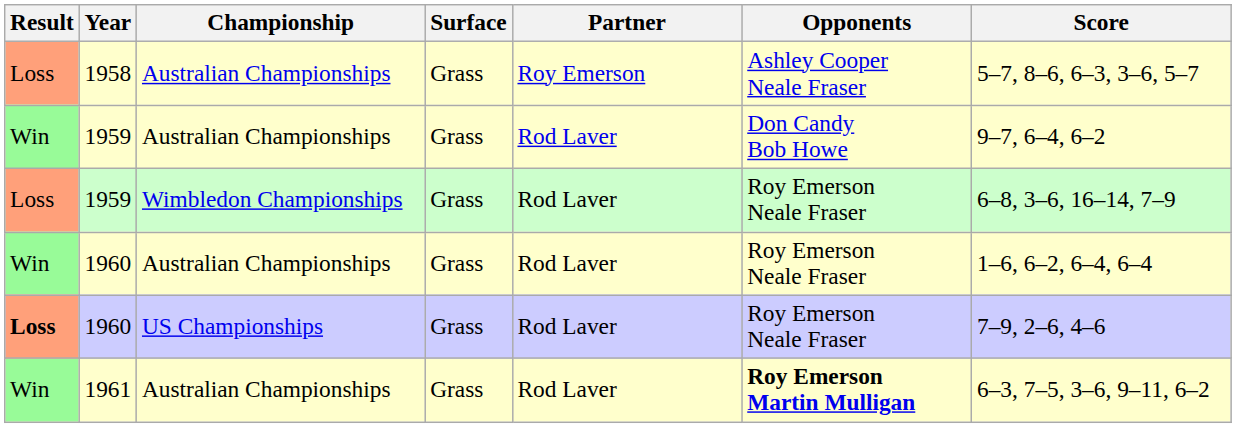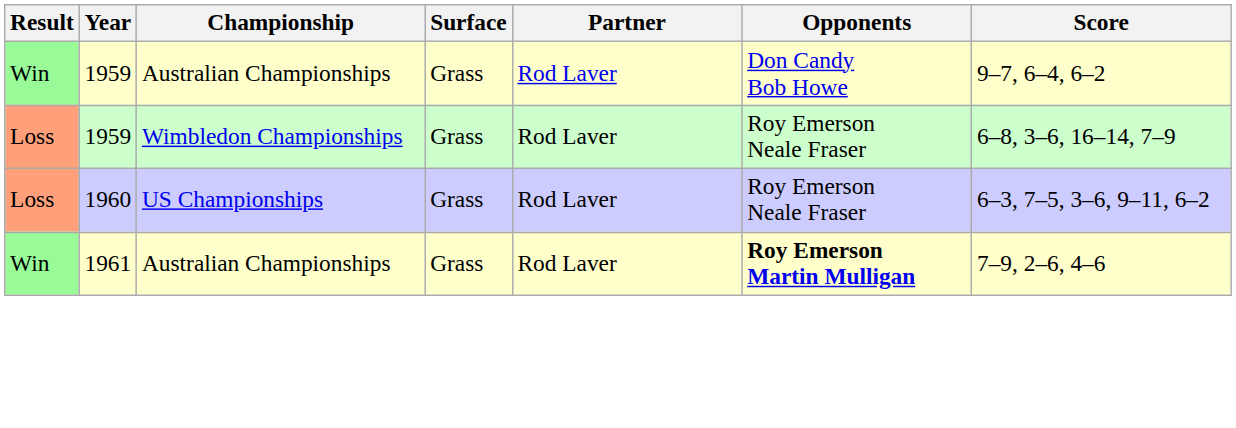- row: Loss | 1958 | Australian Championships | Grass | Roy Emerson | Ashley Cooper Neale Fraser | 5–7, 8–6, 6–3, 3–6, 5–7
- row: Win | 1960 | Australian Championships | Grass | Rod Laver | Roy Emerson Neale Fraser | 1–6, 6–2, 6–4, 6–4
1960 / US Championships | Result: bold -> normal
1960 / US Championships | Score: 7–9, 2–6, 4–6 -> 6–3, 7–5, 3–6, 9–11, 6–2
1961 | Score: 6–3, 7–5, 3–6, 9–11, 6–2 -> 7–9, 2–6, 4–6
